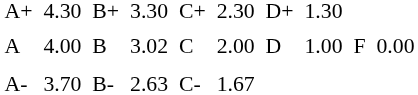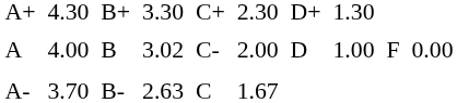A | column 5: C -> C-
A- | column 5: C- -> C
